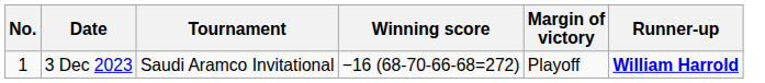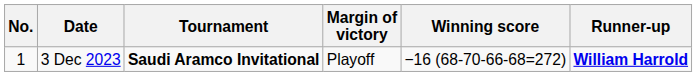columns swapped: Winning score <-> Margin of victory
3 Dec 2023 | Tournament: normal -> bold
